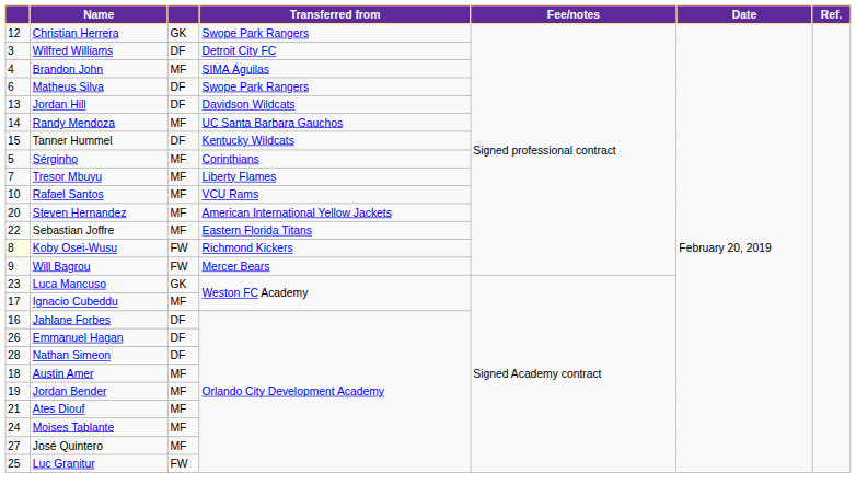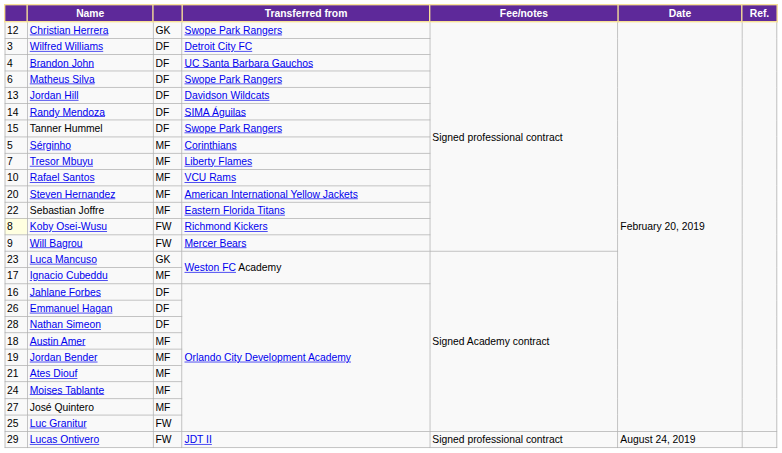Brandon John | column 3: MF -> DF
Brandon John | Transferred from: SIMA Águilas -> UC Santa Barbara Gauchos
Randy Mendoza | column 3: MF -> DF
Randy Mendoza | Transferred from: UC Santa Barbara Gauchos -> SIMA Águilas
Tanner Hummel | Transferred from: Kentucky Wildcats -> Swope Park Rangers
+ row: 29 | Lucas Ontivero | FW | JDT II | Signed professional contract | August 24, 2019
